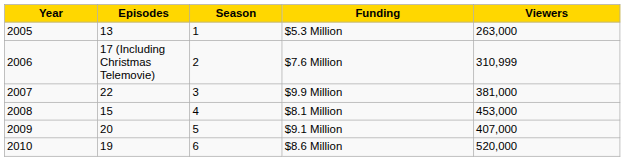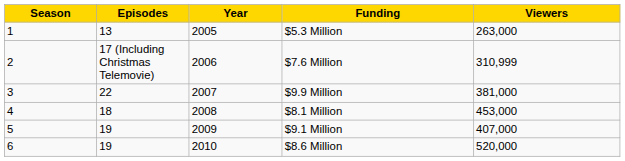columns swapped: Season <-> Year
$8.1 Million | Episodes: 15 -> 18
$9.1 Million | Episodes: 20 -> 19
